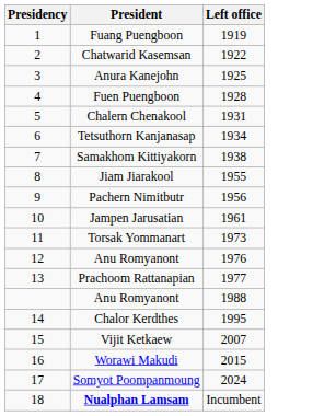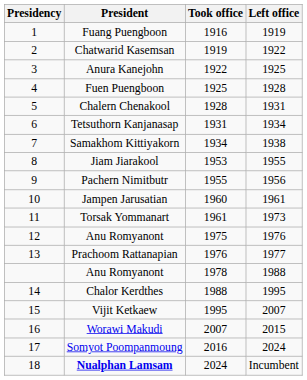+ column: Took office | 1916 | 1919 | 1922 | 1925 | 1928 | 1931 | 1934 | 1953 | 1955 | 1960 | 1961 | 1975 | 1976 | 1978 | 1988 | 1995 | 2007 | 2016 | 2024
